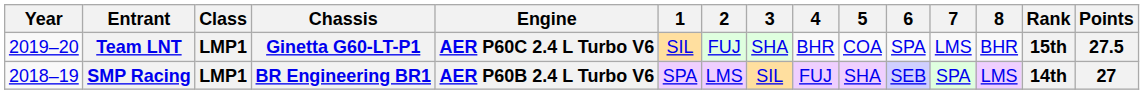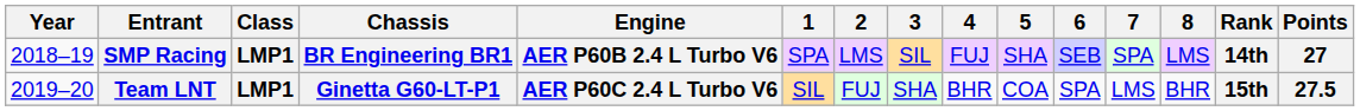rows swapped: SMP Racing <-> Team LNT
